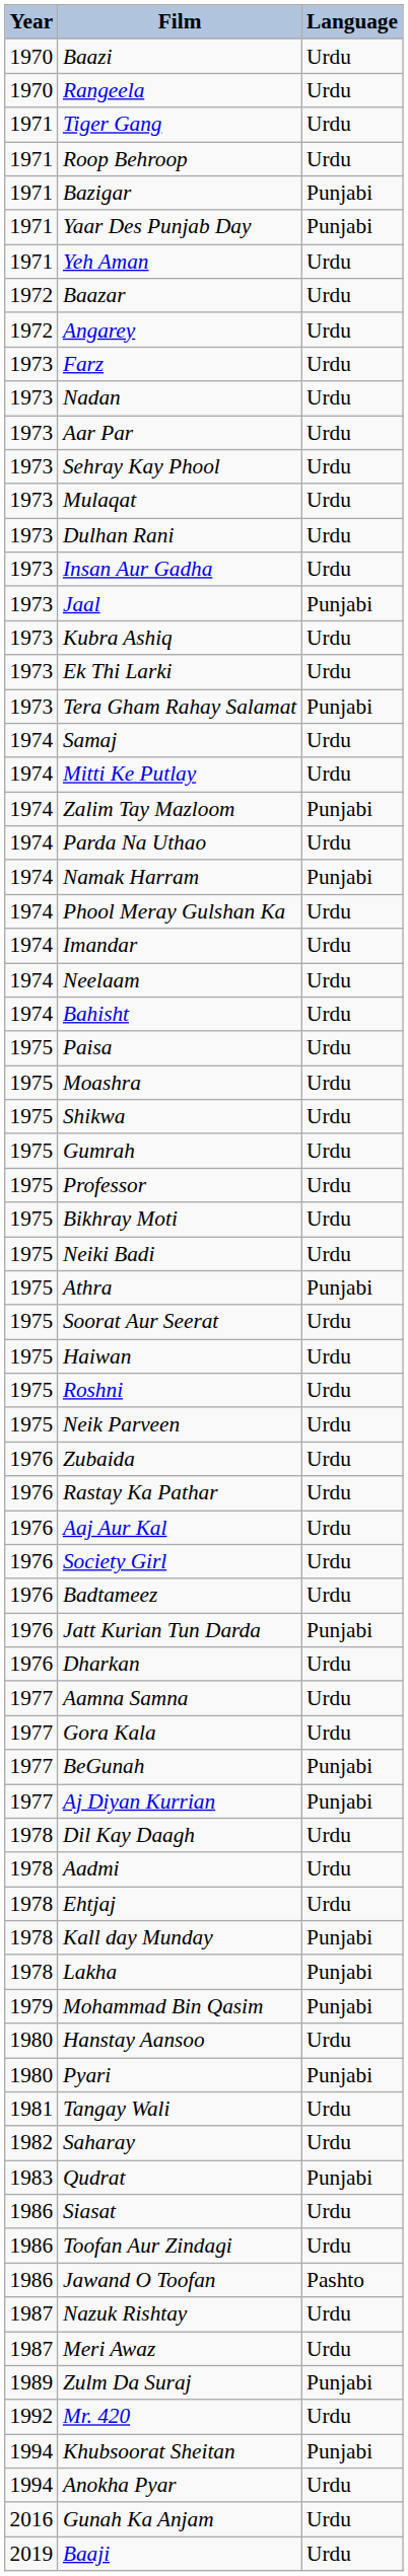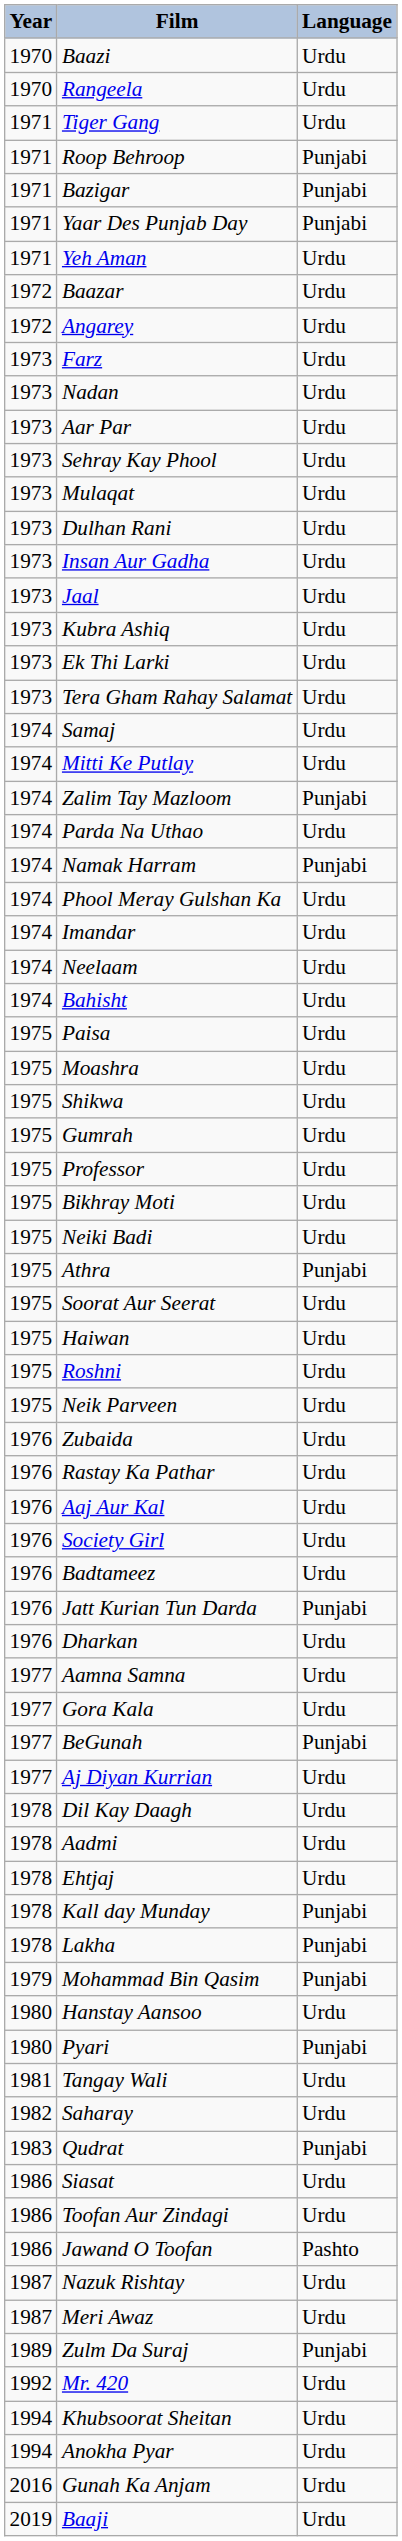Roop Behroop | Language: Urdu -> Punjabi
Jaal | Language: Punjabi -> Urdu
Tera Gham Rahay Salamat | Language: Punjabi -> Urdu
Aj Diyan Kurrian | Language: Punjabi -> Urdu
Khubsoorat Sheitan | Language: Punjabi -> Urdu
